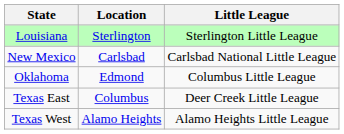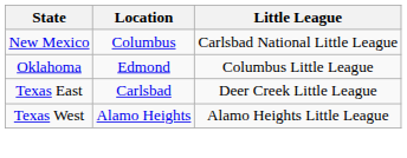- row: Louisiana | Sterlington | Sterlington Little League
New Mexico | Location: Carlsbad -> Columbus
Texas East | Location: Columbus -> Carlsbad
